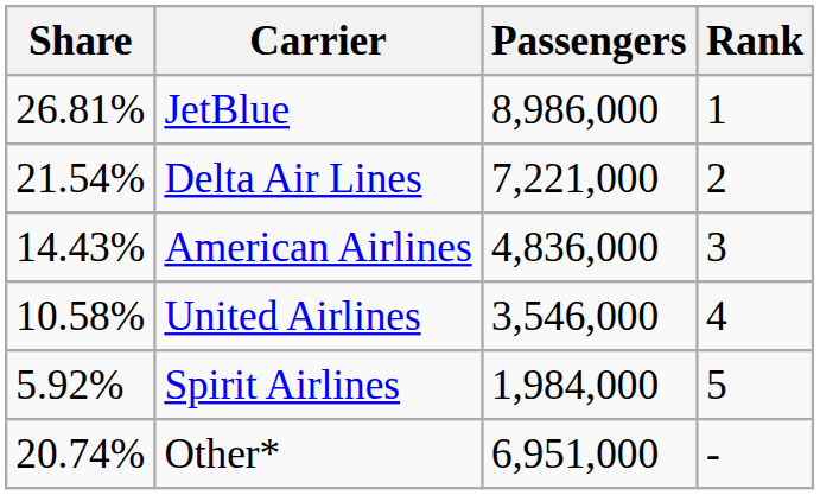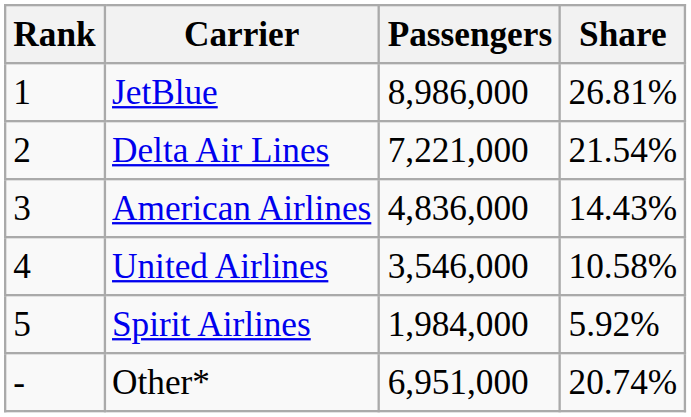columns swapped: Rank <-> Share
